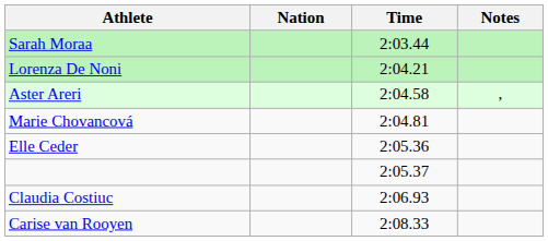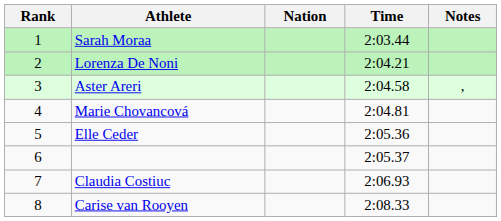+ column: Rank | 1 | 2 | 3 | 4 | 5 | 6 | 7 | 8
